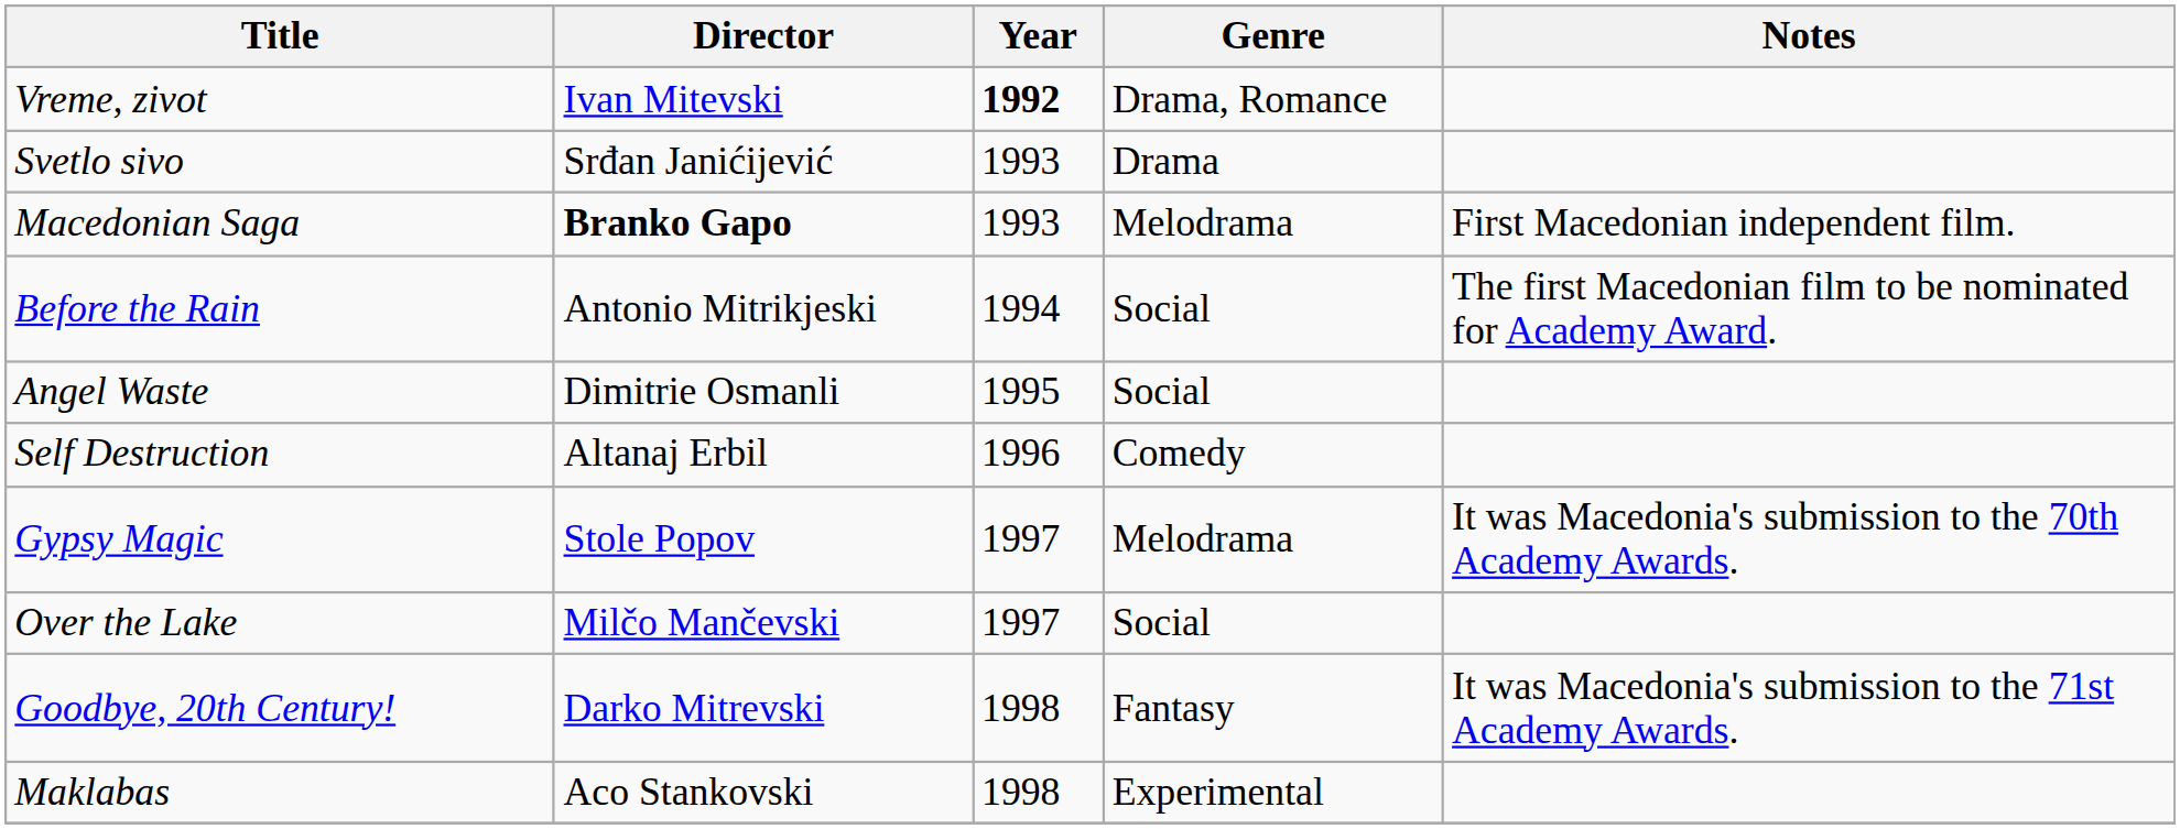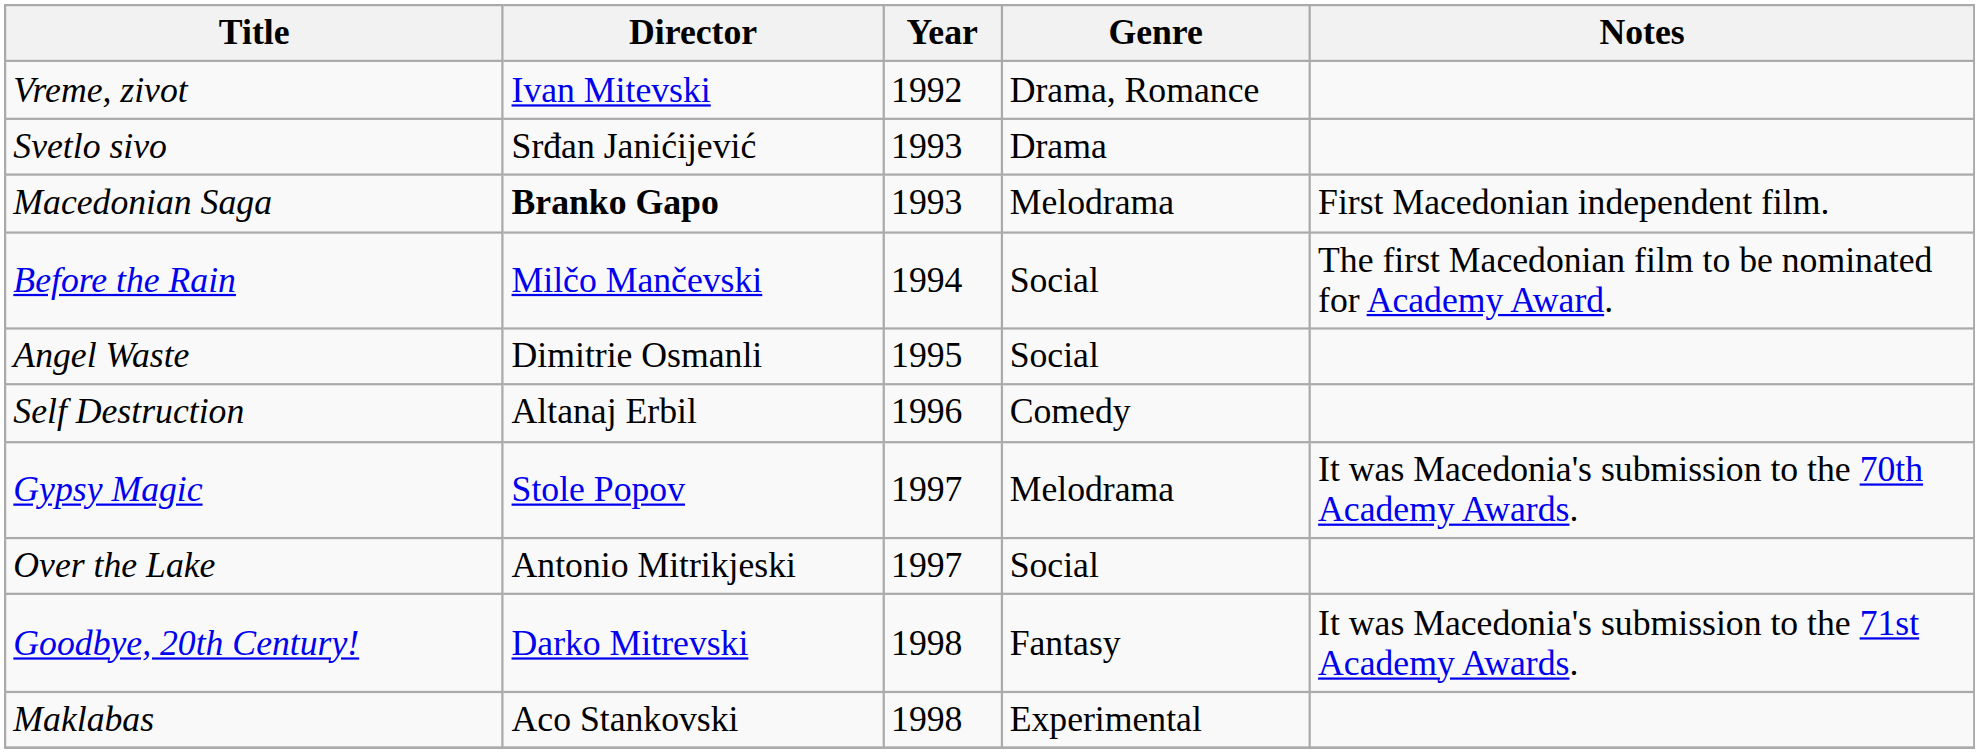Vreme, zivot | Year: bold -> normal
Before the Rain | Director: Antonio Mitrikjeski -> Milčo Mančevski
Over the Lake | Director: Milčo Mančevski -> Antonio Mitrikjeski
